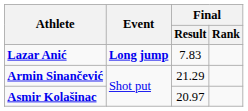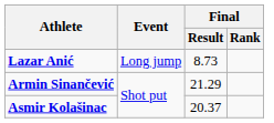Lazar Anić | Event: bold -> normal
Lazar Anić | Final / Result: 7.83 -> 8.73
Asmir Kolašinac | Final / Result: 20.97 -> 20.37
